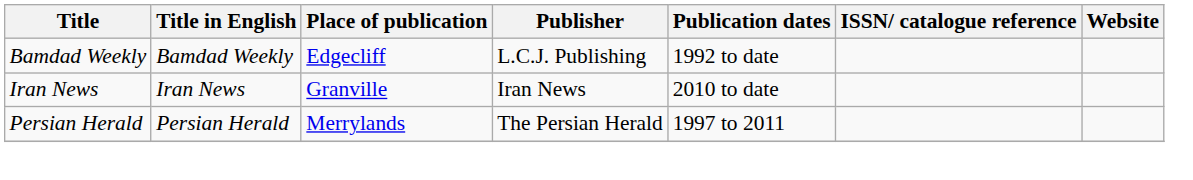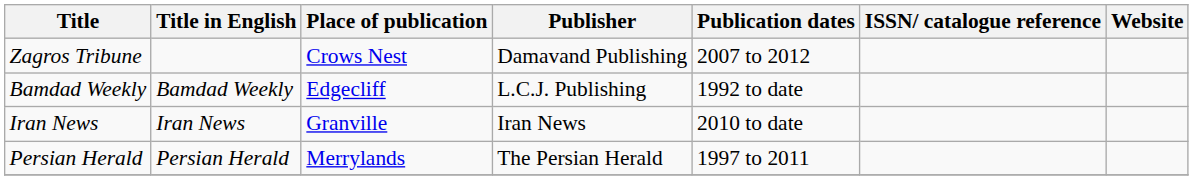+ row: Zagros Tribune | Crows Nest | Damavand Publishing | 2007 to 2012
